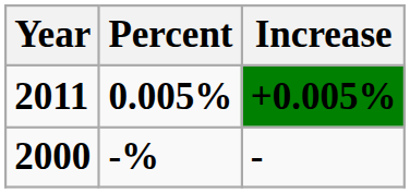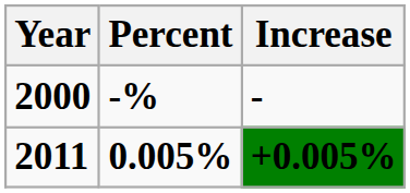rows swapped: 2000 <-> 2011
